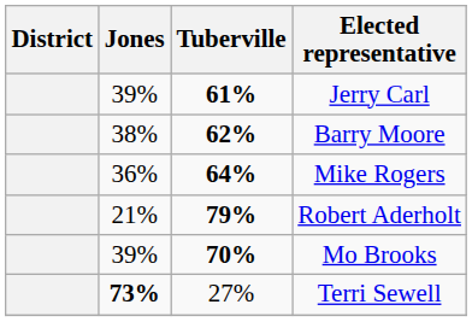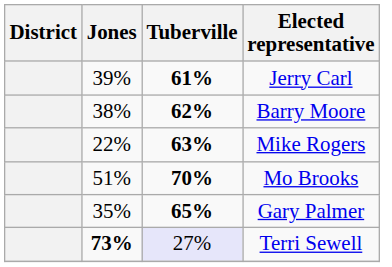Mike Rogers | Jones: 36% -> 22%
Mike Rogers | Tuberville: 64% -> 63%
- row: 21% | 79% | Robert Aderholt
Mo Brooks | Jones: 39% -> 51%
+ row: 35% | 65% | Gary Palmer
Terri Sewell | Tuberville: no background -> lavender background
